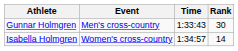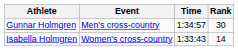Gunnar Holmgren | Time: 1:33:43 -> 1:34:57
Isabella Holmgren | Time: 1:34:57 -> 1:33:43
